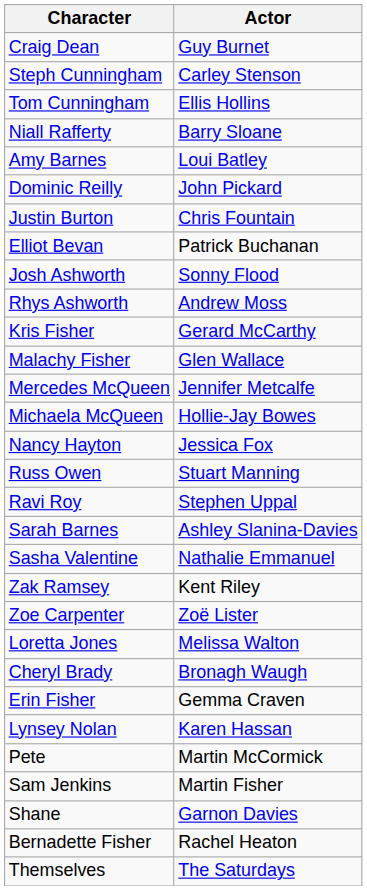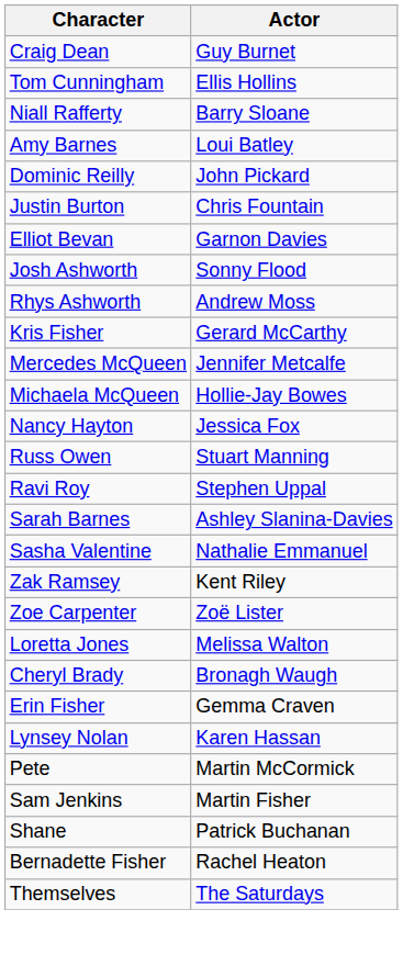- row: Steph Cunningham | Carley Stenson
Elliot Bevan | Actor: Patrick Buchanan -> Garnon Davies
- row: Malachy Fisher | Glen Wallace
Shane | Actor: Garnon Davies -> Patrick Buchanan
